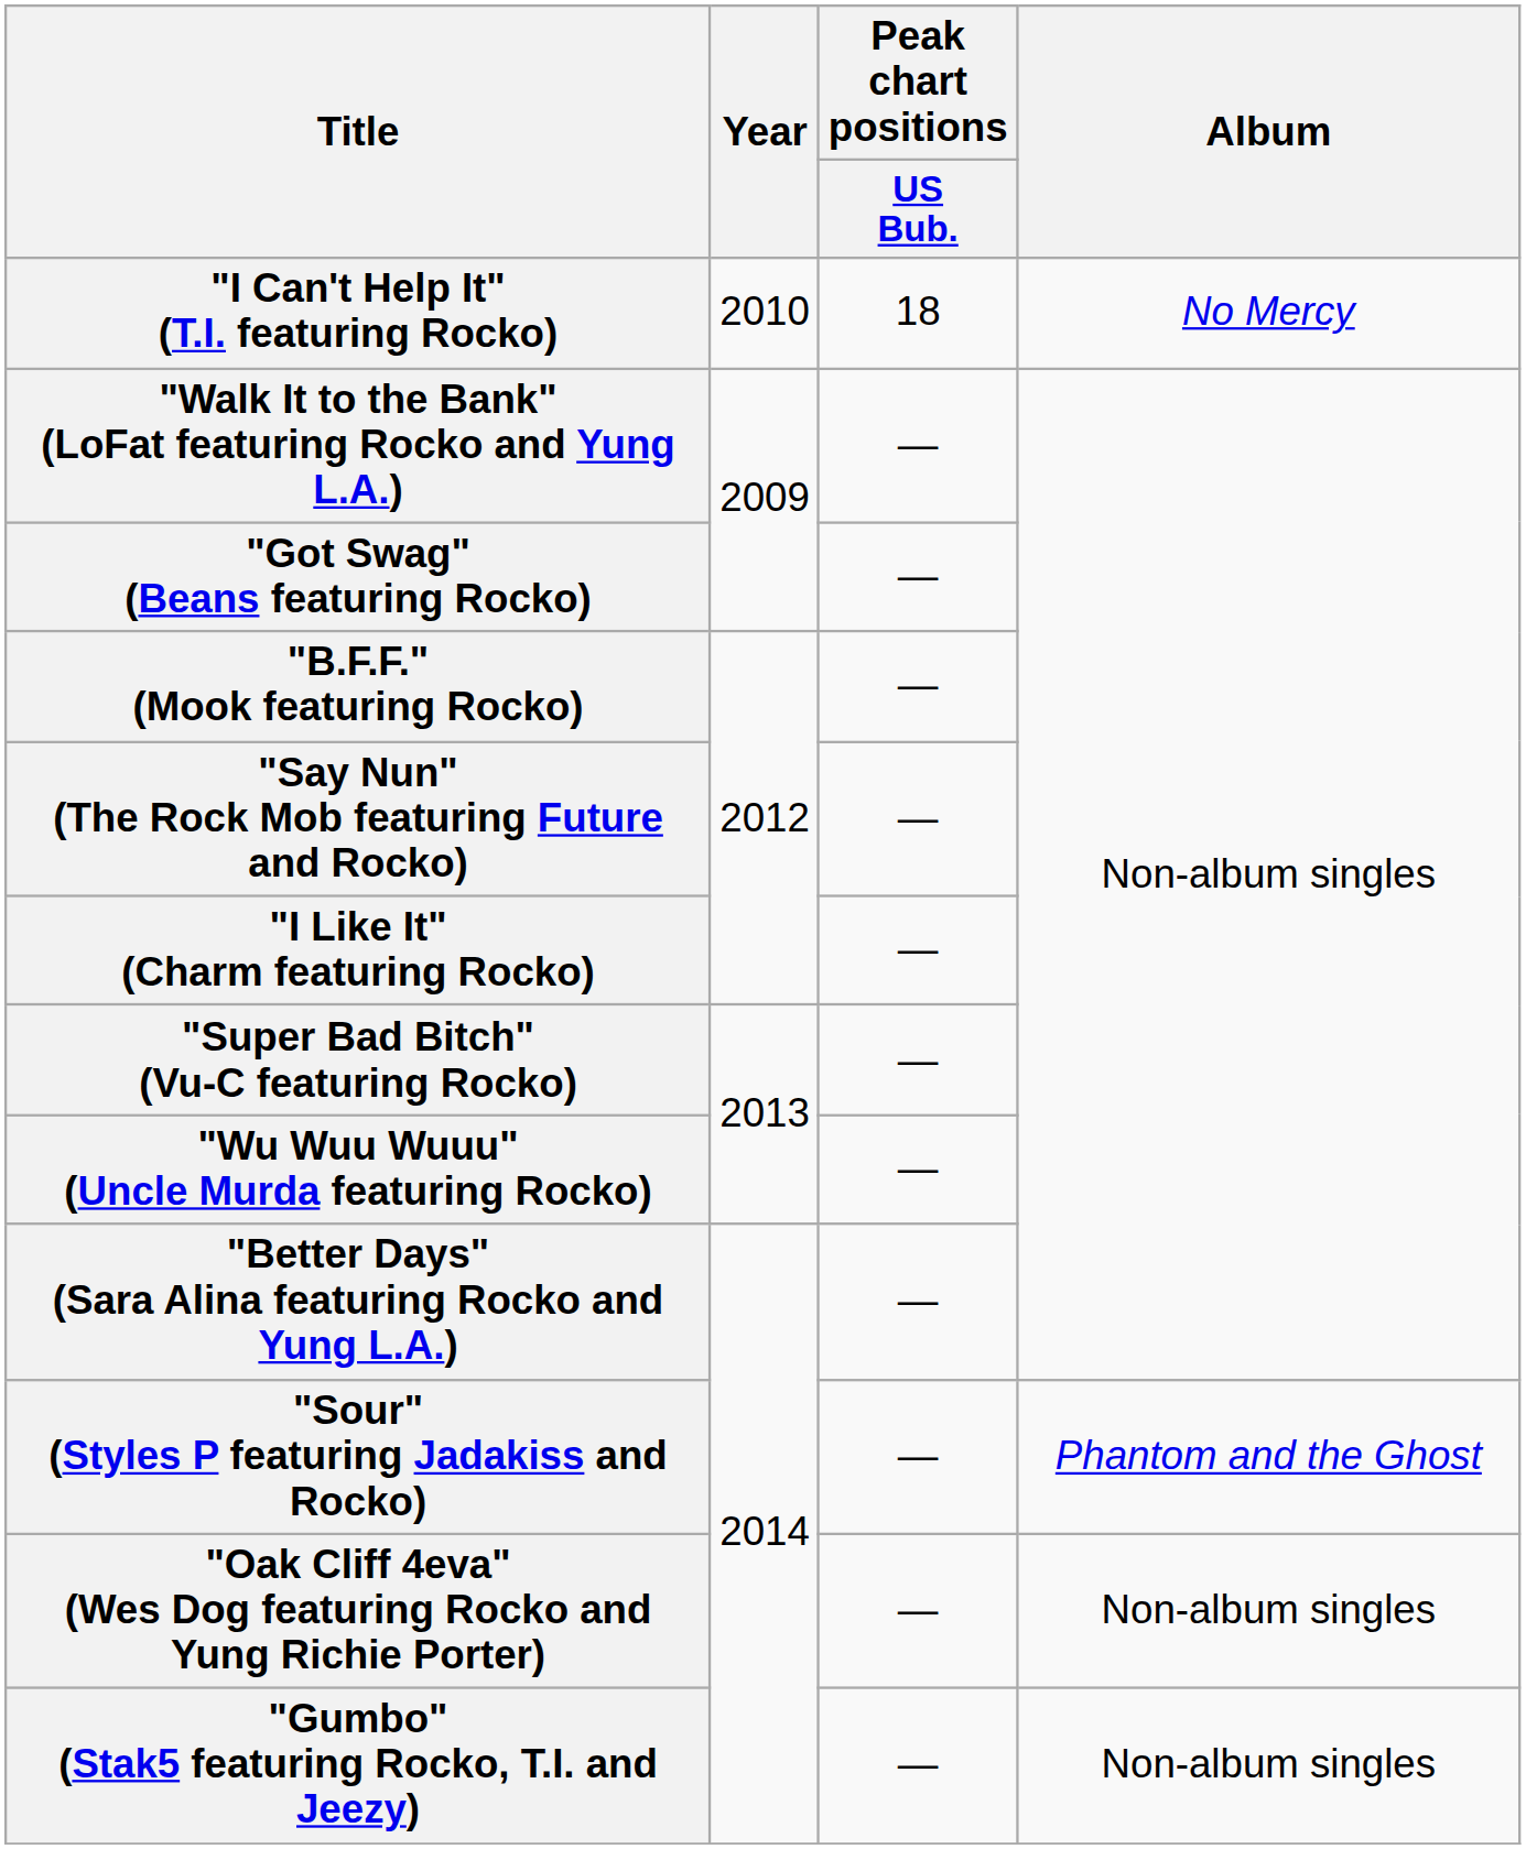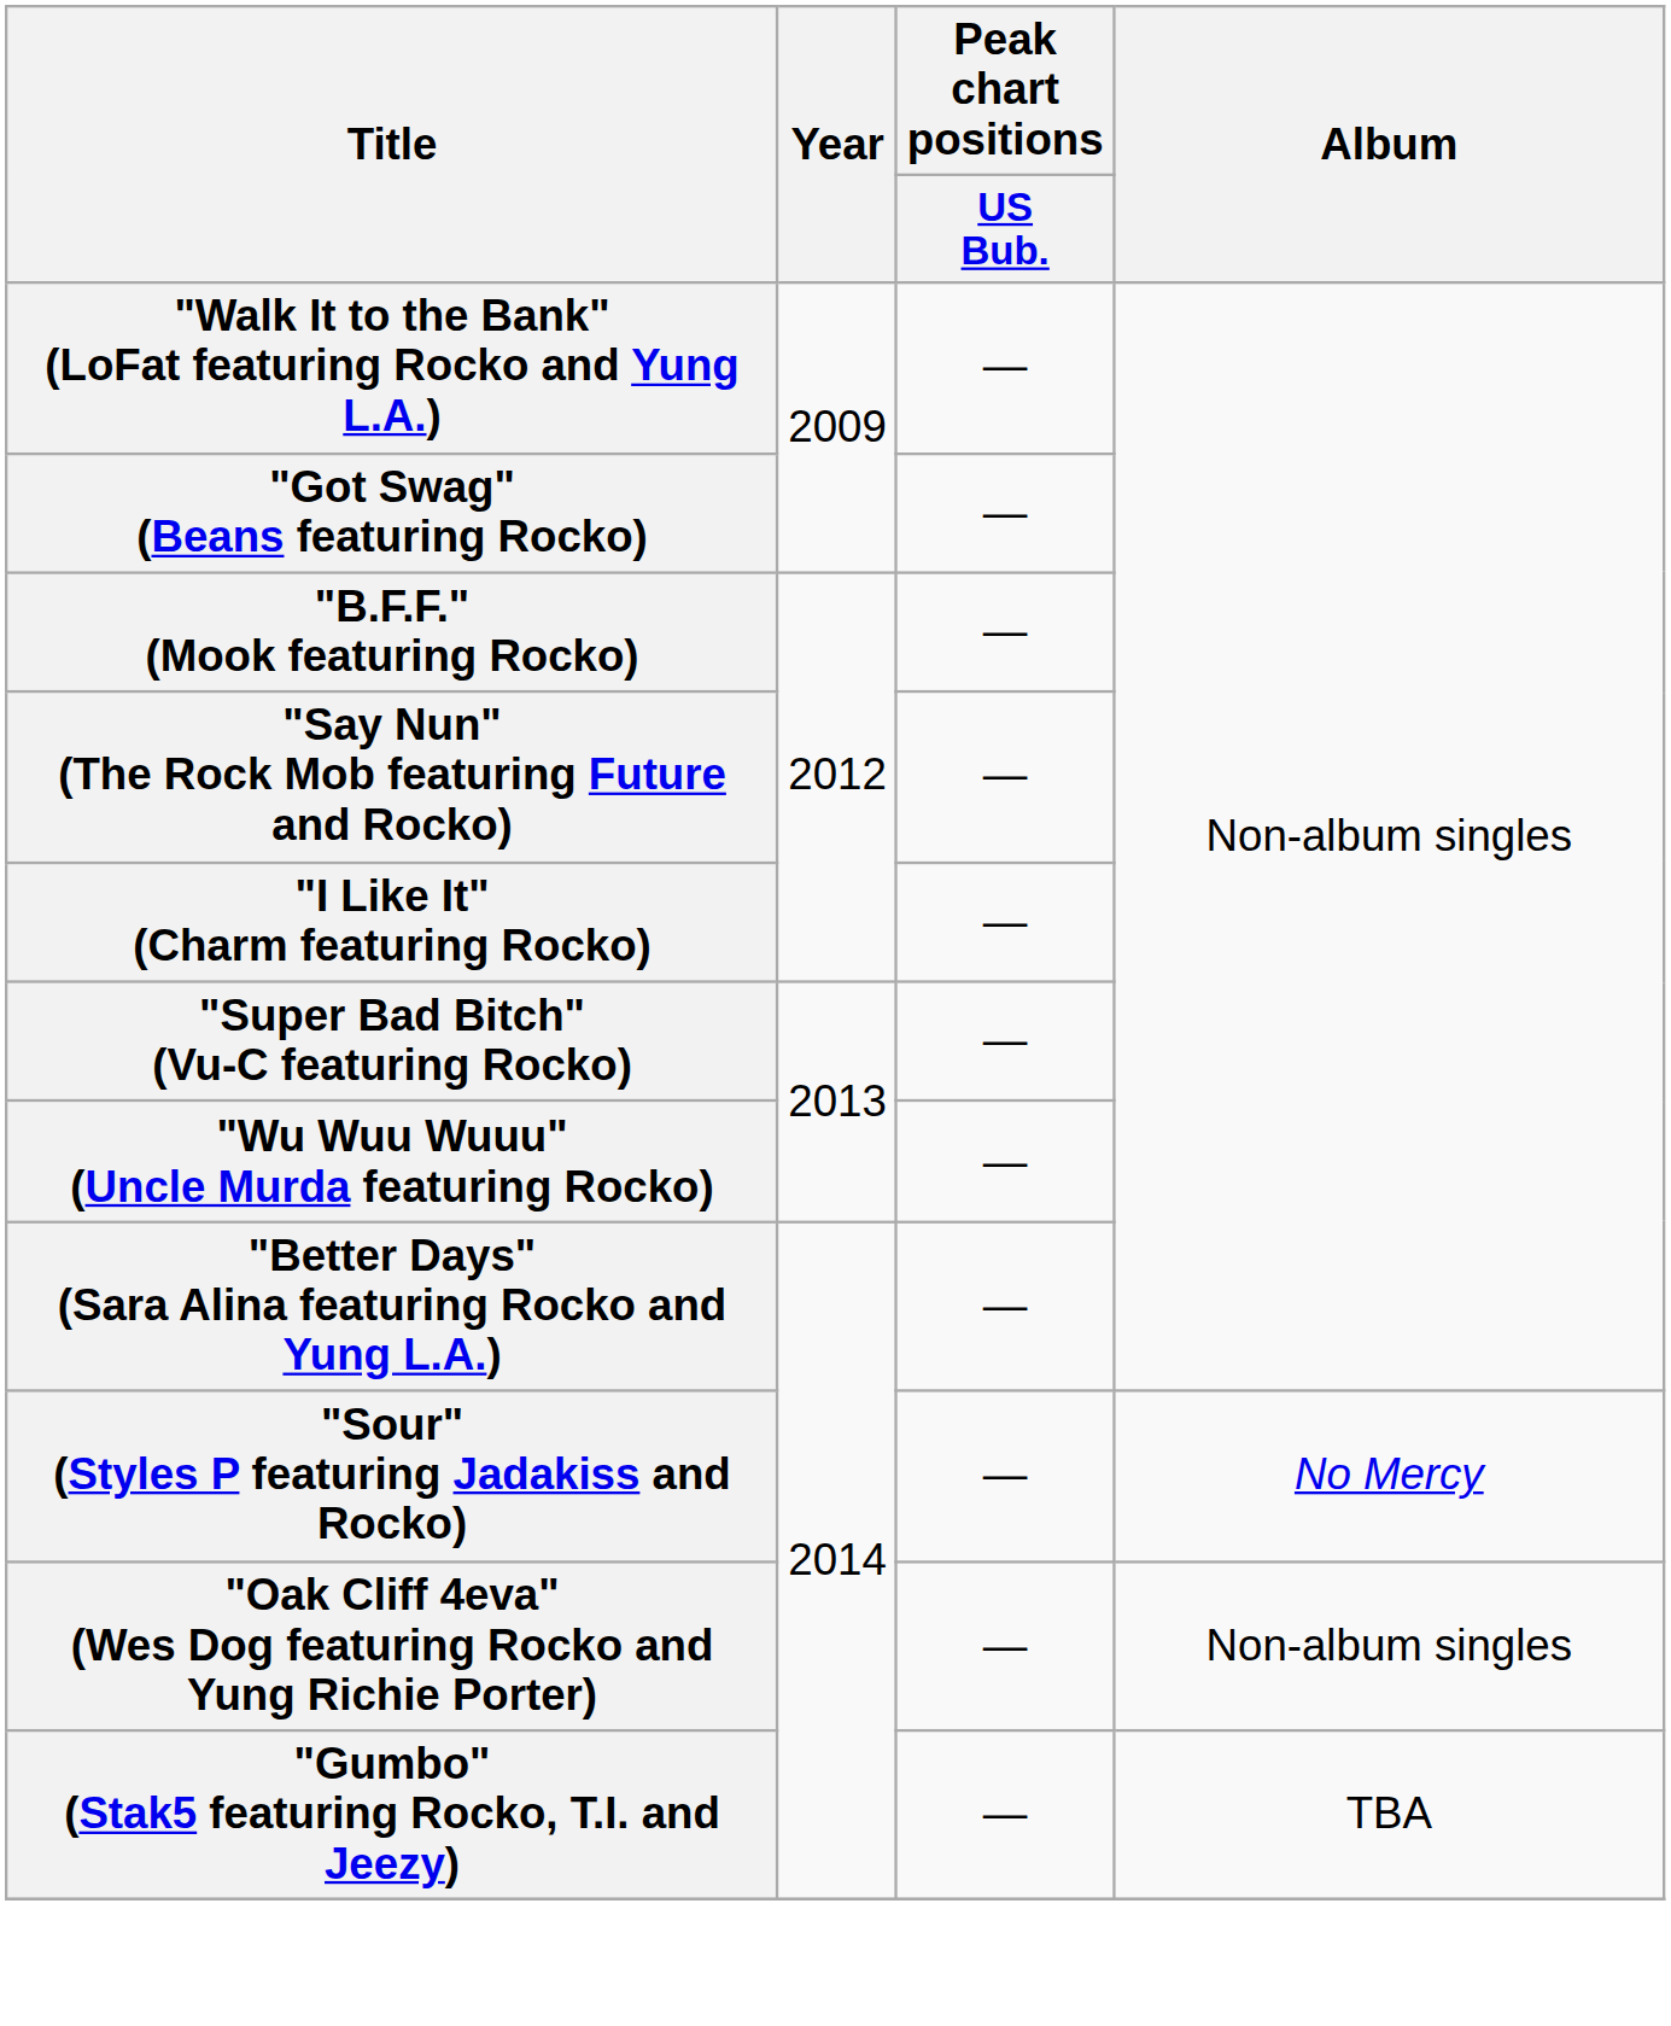- row: "I Can't Help It" (T.I. featuring Rocko) | 2010 | 18 | No Mercy
"Sour" (Styles P featuring Jadakiss and Rocko) | Album: Phantom and the Ghost -> No Mercy
"Gumbo" (Stak5 featuring Rocko, T.I. and Jeezy) | Album: Non-album singles -> TBA
